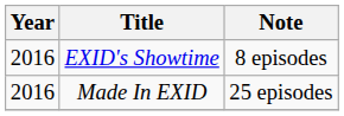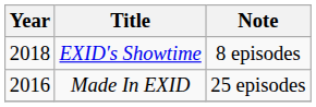EXID's Showtime | Year: 2016 -> 2018
